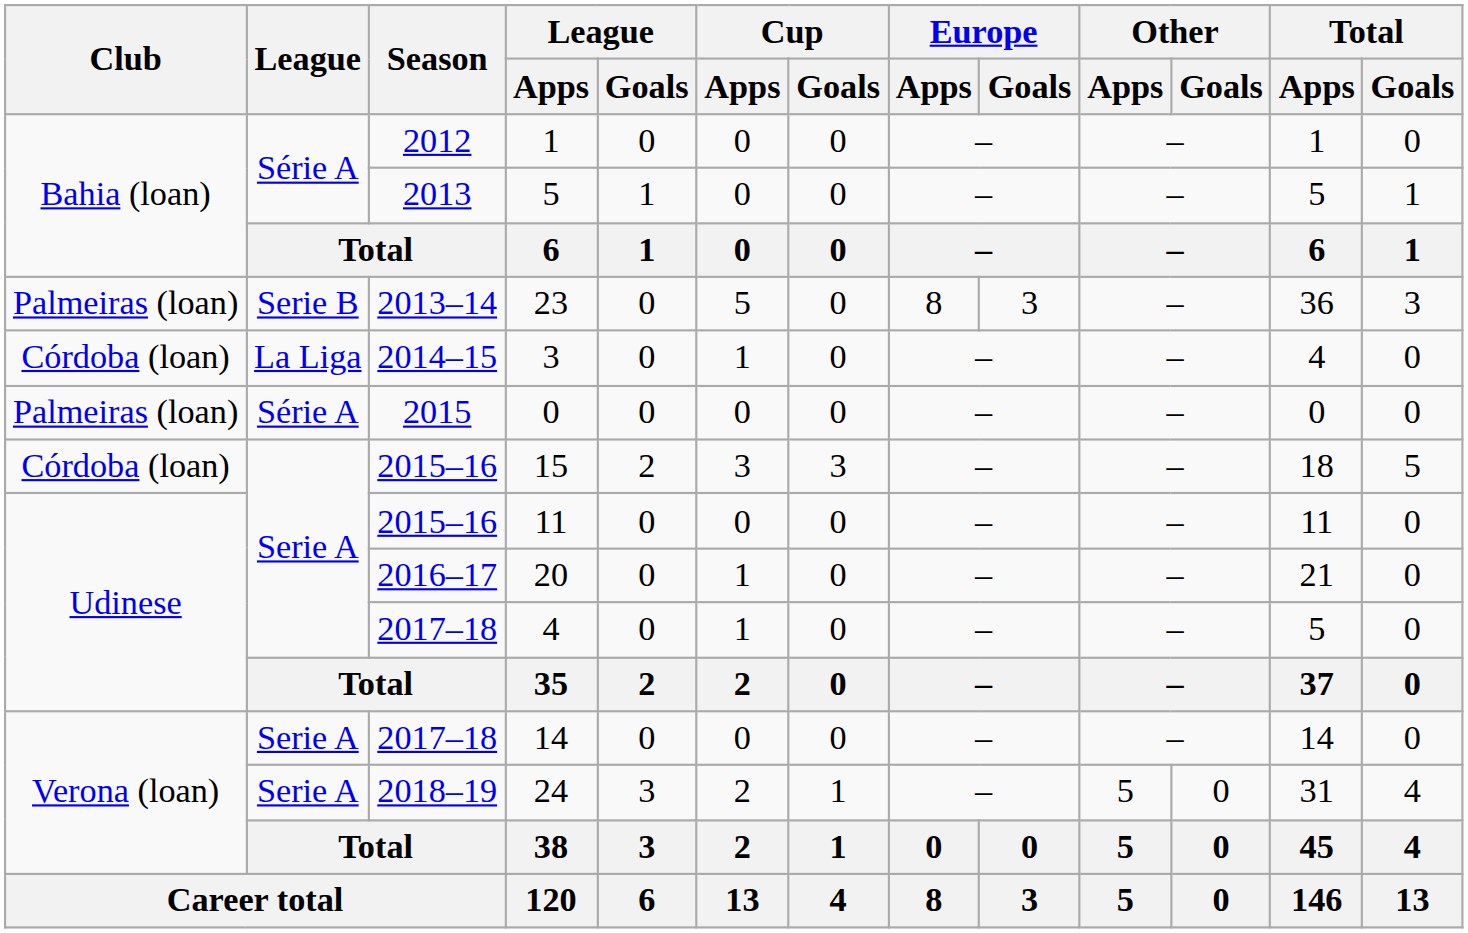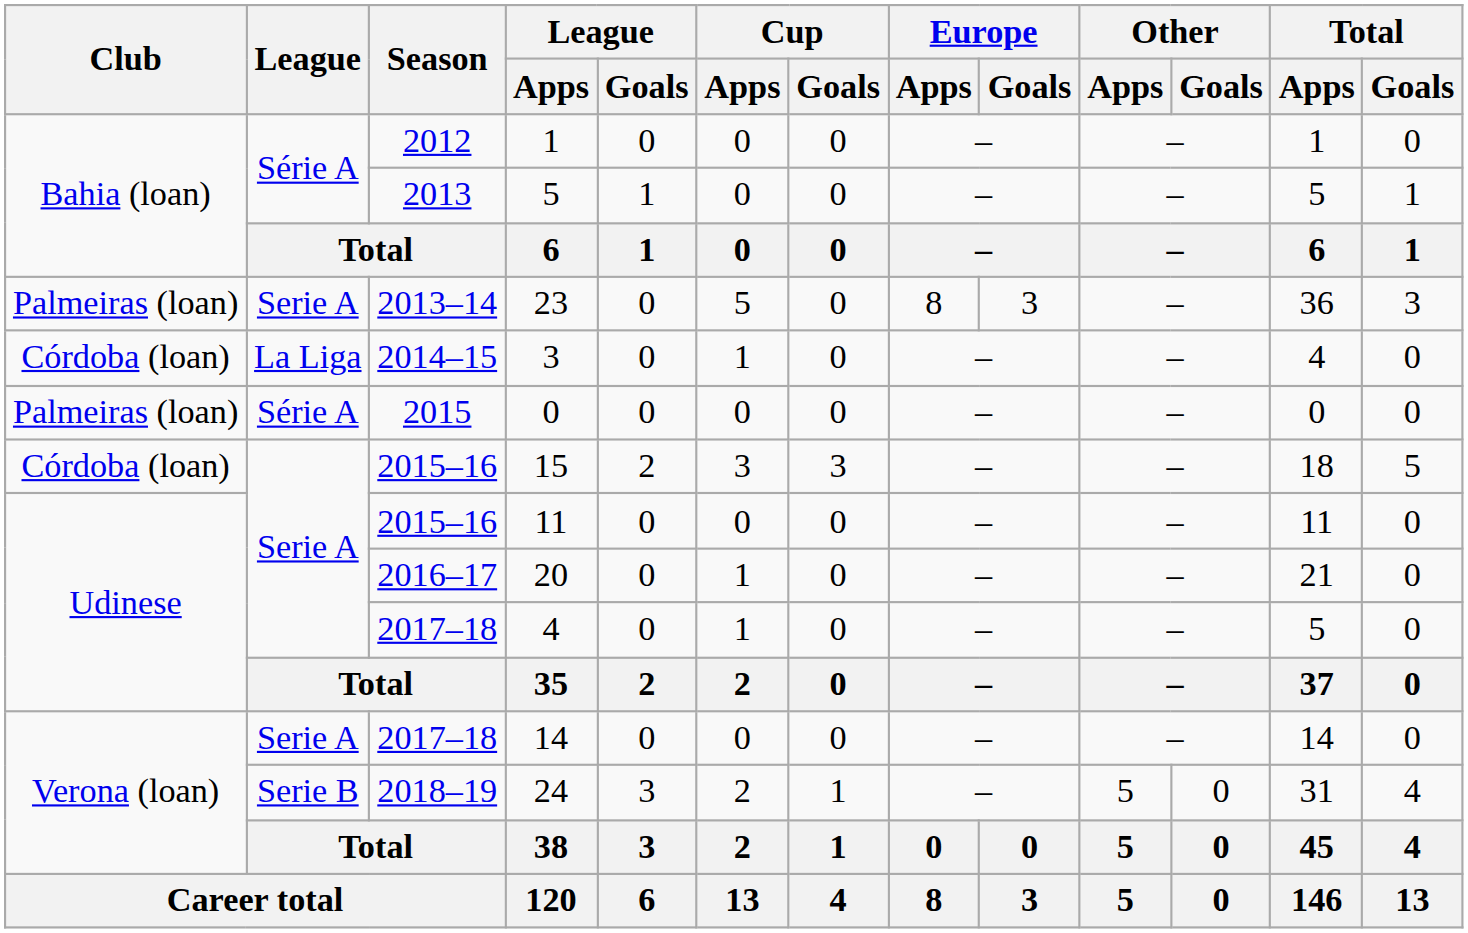23 | League: Serie B -> Serie A
24 | League: Serie A -> Serie B
